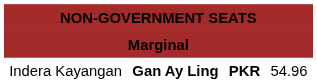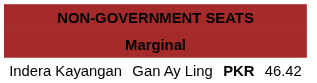Indera Kayangan | column 2: bold -> normal
Indera Kayangan | column 4: 54.96 -> 46.42
